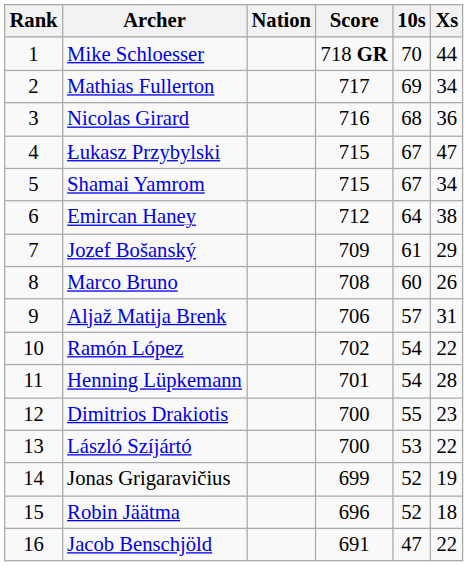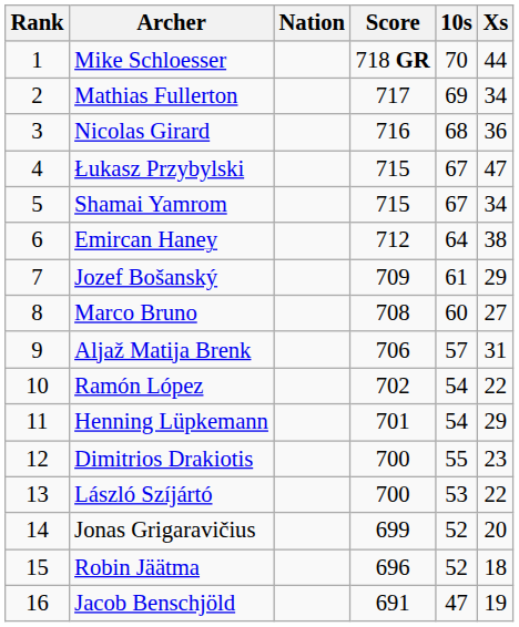Marco Bruno | Xs: 26 -> 27
Henning Lüpkemann | Xs: 28 -> 29
Jonas Grigaravičius | Xs: 19 -> 20
Jacob Benschjöld | Xs: 22 -> 19
